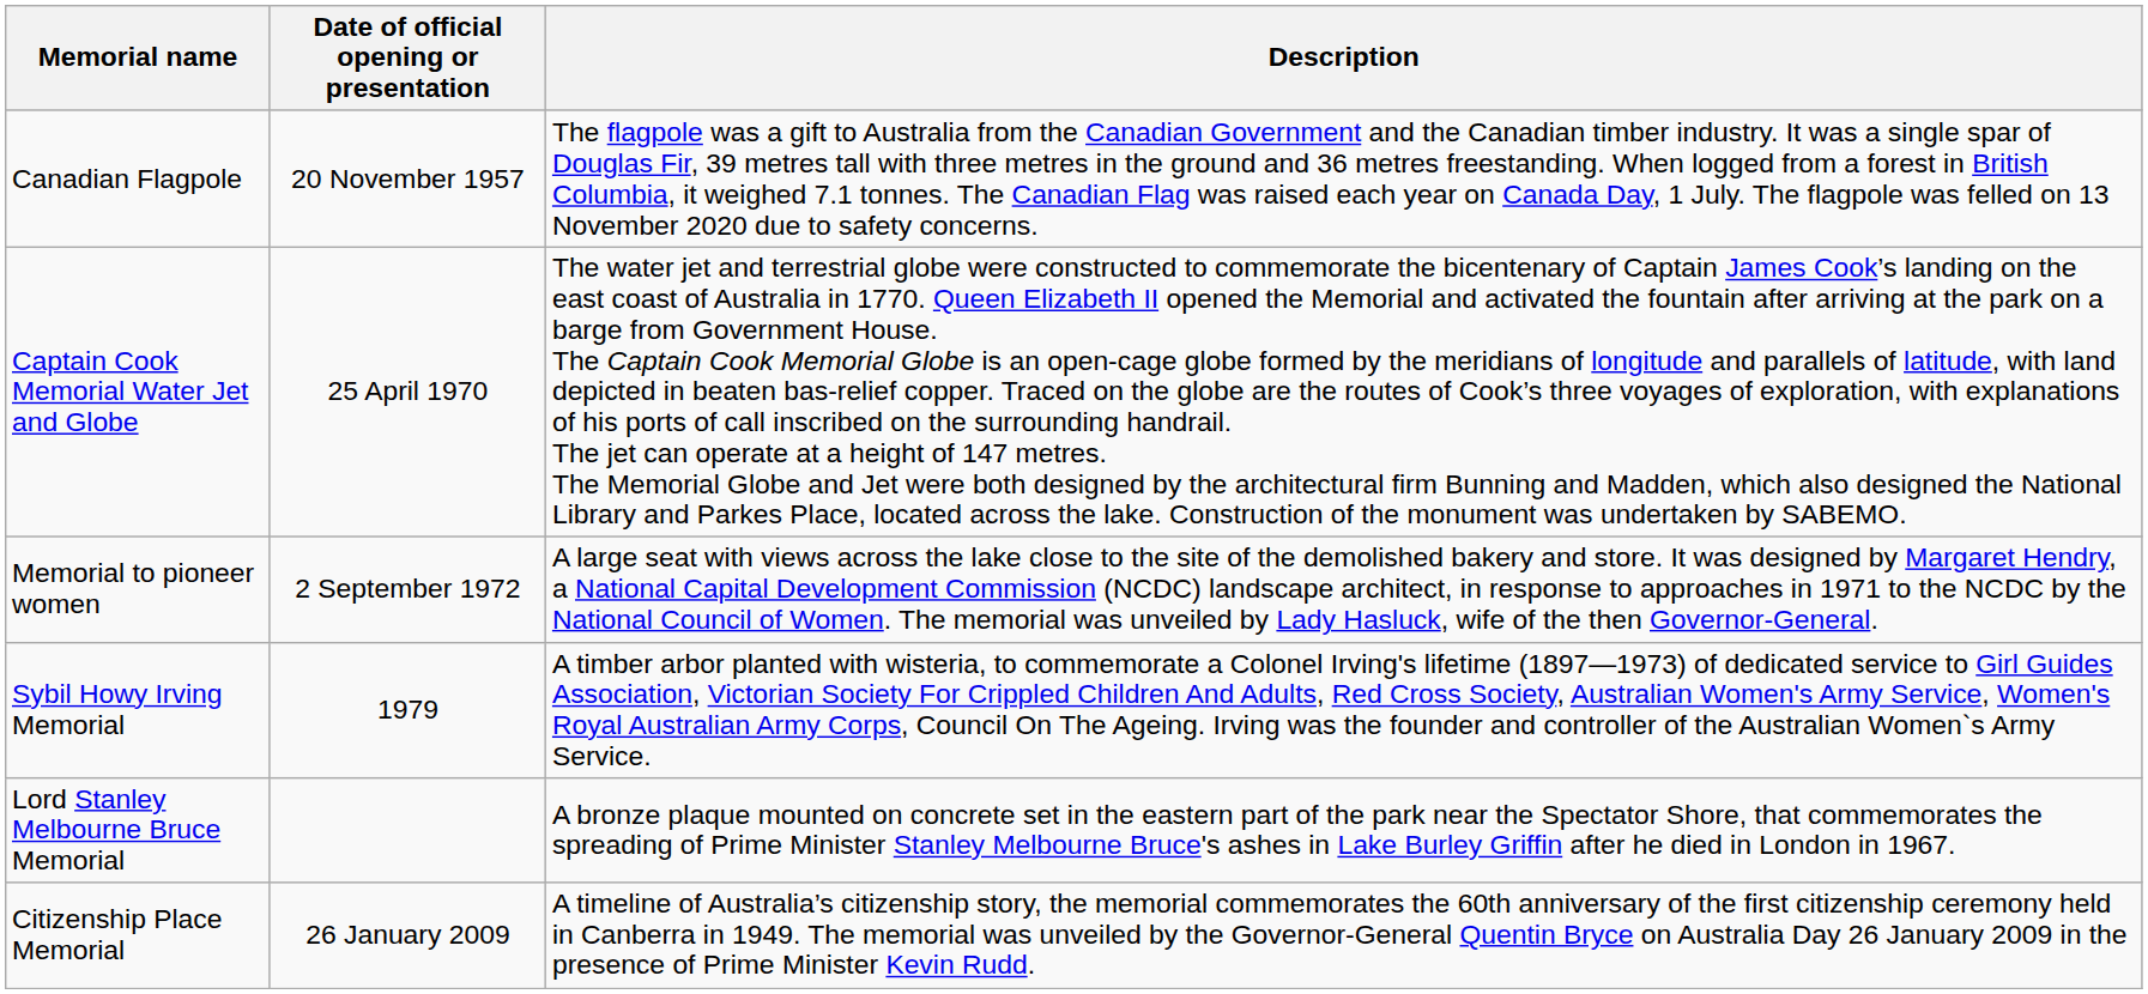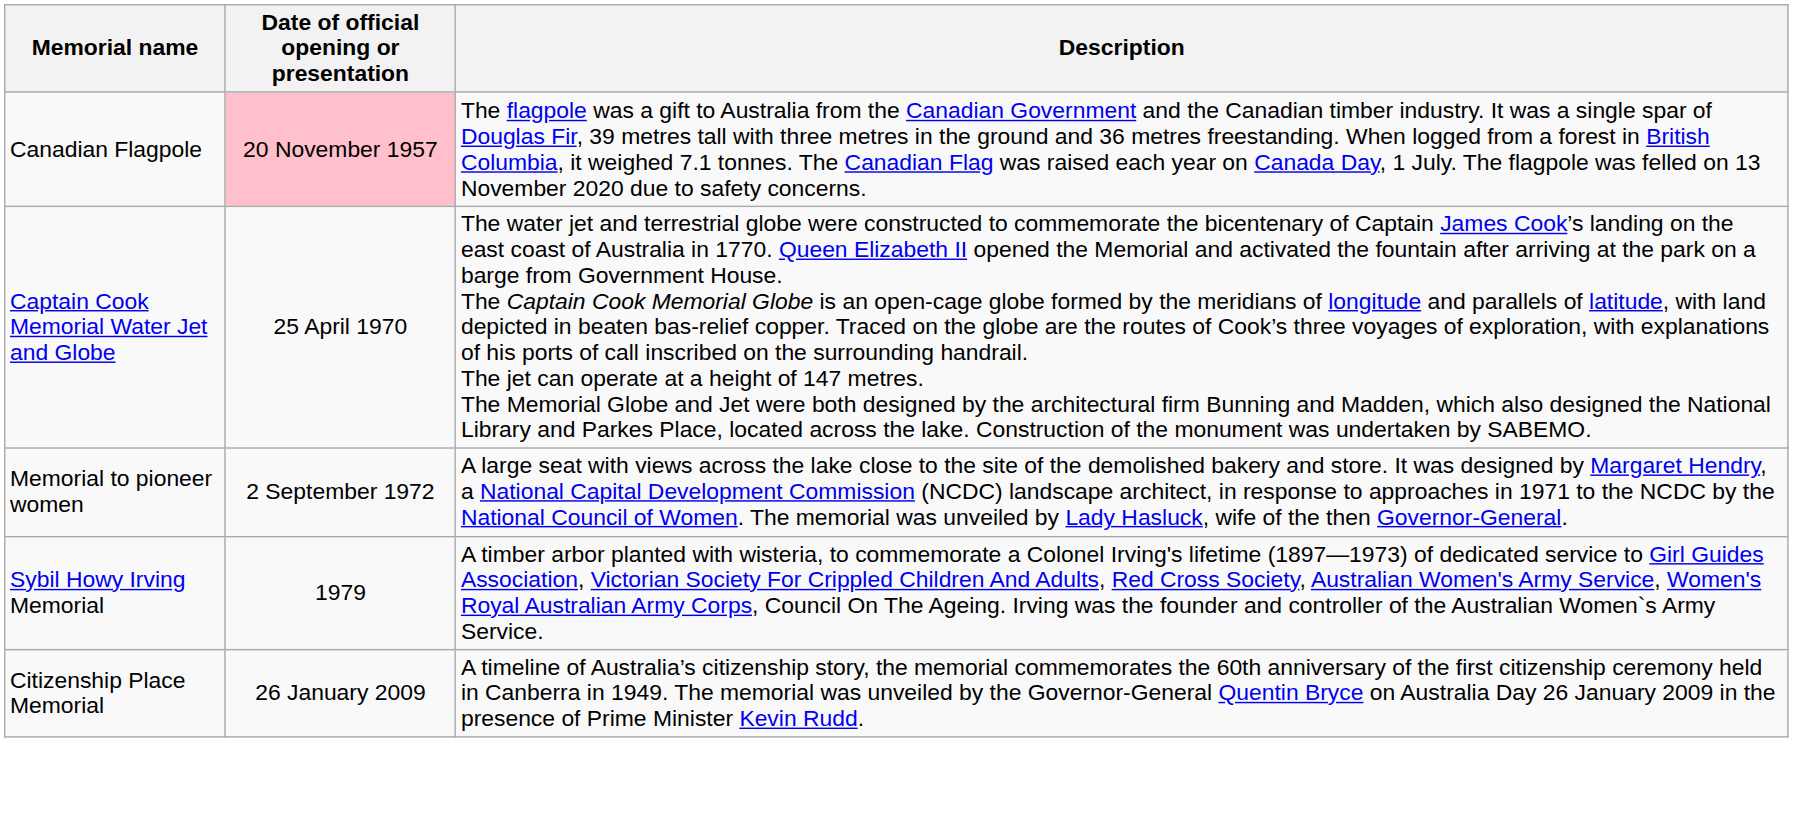Canadian Flagpole | Date of official opening or presentation: no background -> pink background
- row: Lord Stanley Melbourne Bruce Memorial | A bronze plaque mounted on concrete set in the eastern part of the park near the Spectator Shore, that commemorates the spreading of Prime Minister Stanley Melbourne Bruce's ashes in Lake Burley Griffin after he died in London in 1967.
